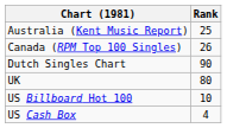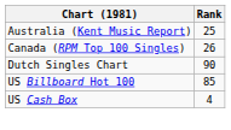- row: UK | 80
US Billboard Hot 100 | Rank: 10 -> 85
